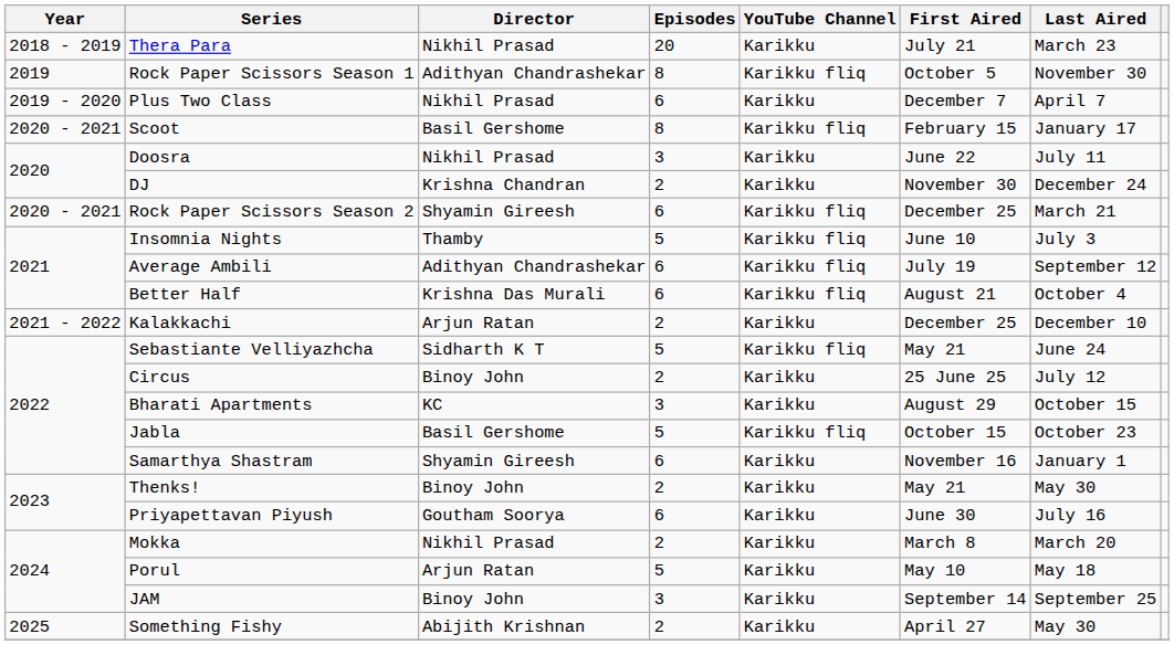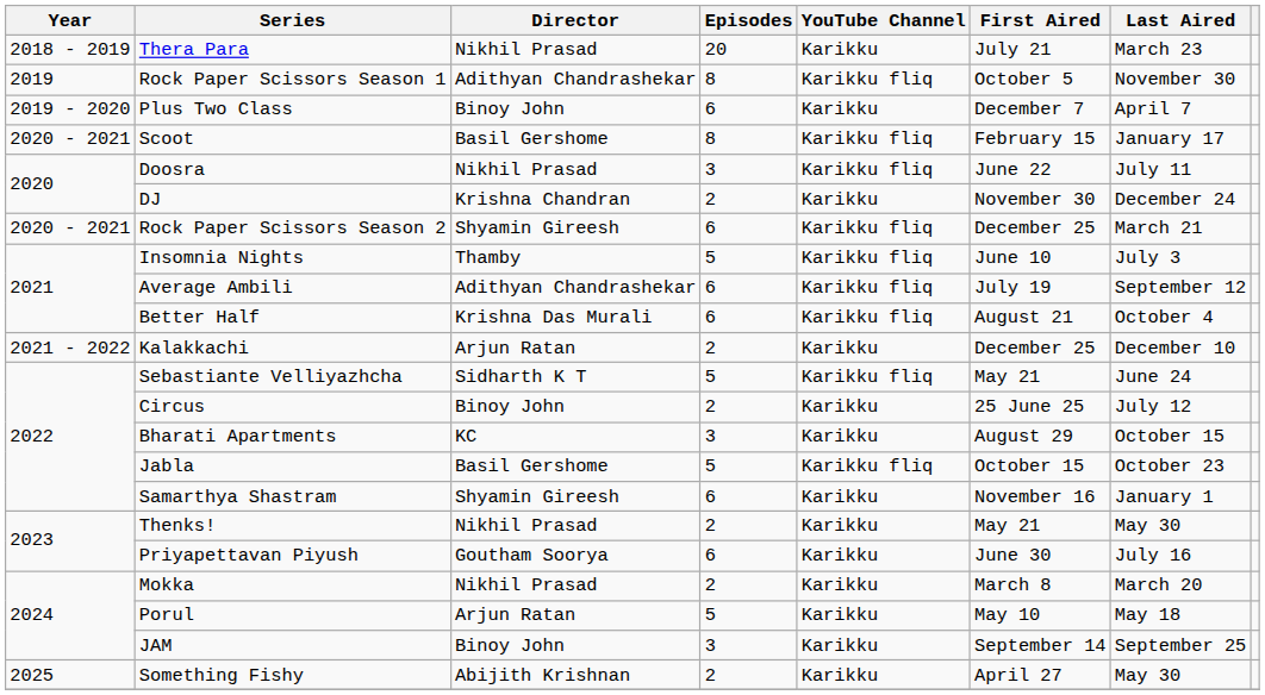Plus Two Class | Director: Nikhil Prasad -> Binoy John
Doosra | YouTube Channel: Karikku -> Karikku fliq
Thenks! | Director: Binoy John -> Nikhil Prasad
